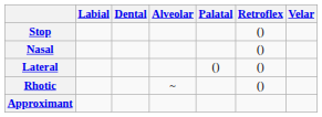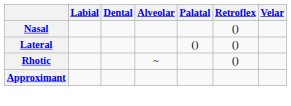- row: Stop | ()
